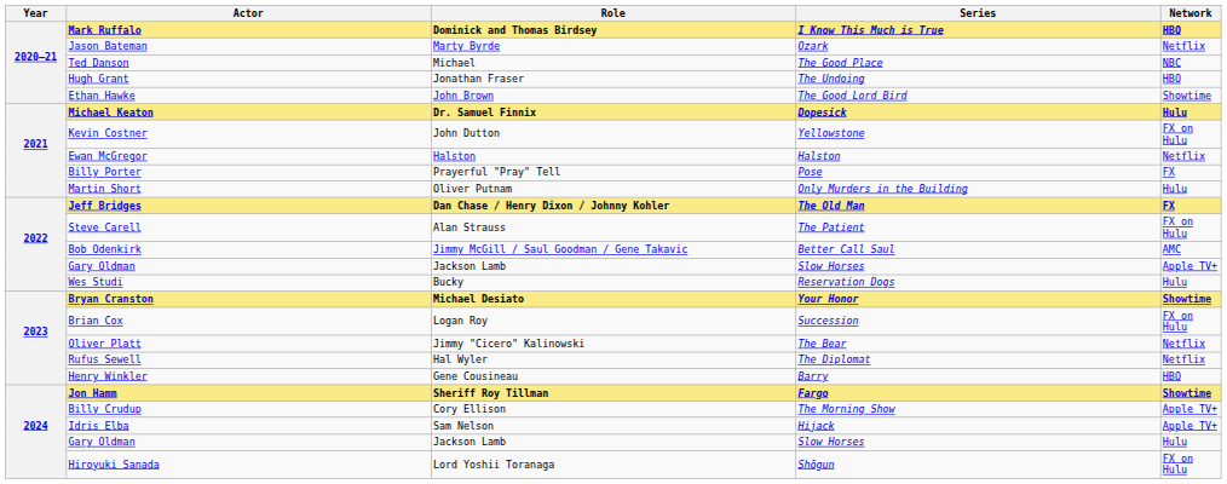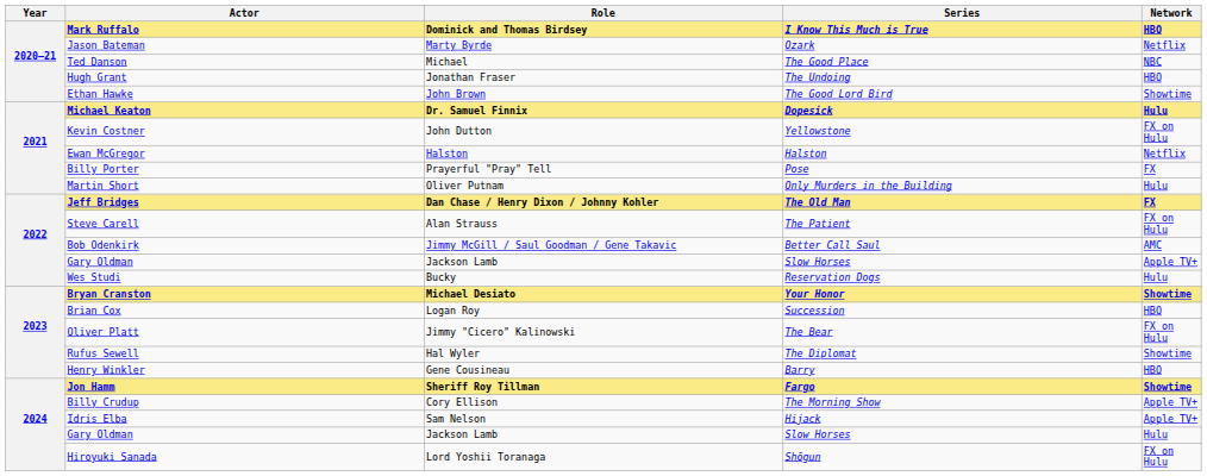Brian Cox | Network: FX on Hulu -> HBO
Oliver Platt | Network: Netflix -> FX on Hulu
Rufus Sewell | Network: Netflix -> Showtime
